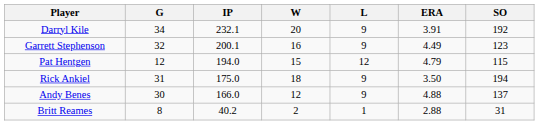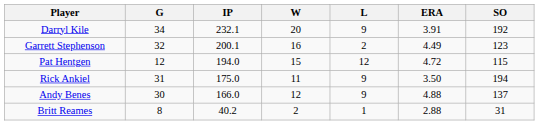Garrett Stephenson | L: 9 -> 2
Pat Hentgen | ERA: 4.79 -> 4.72
Rick Ankiel | W: 18 -> 11
